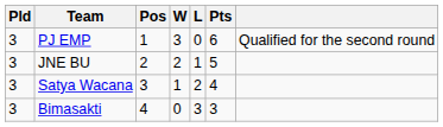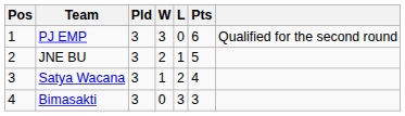columns swapped: Pos <-> Pld
